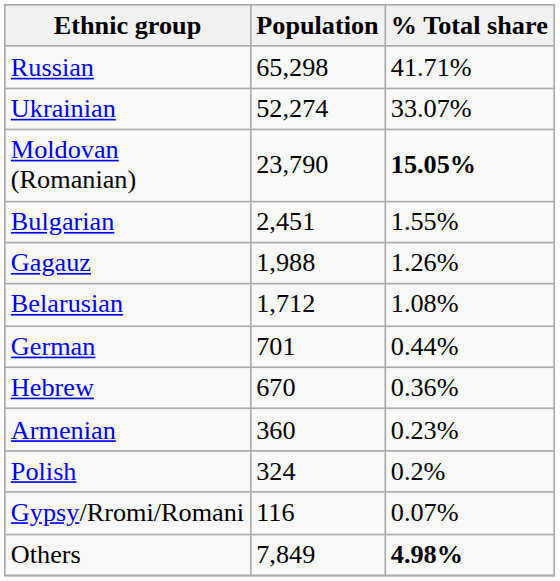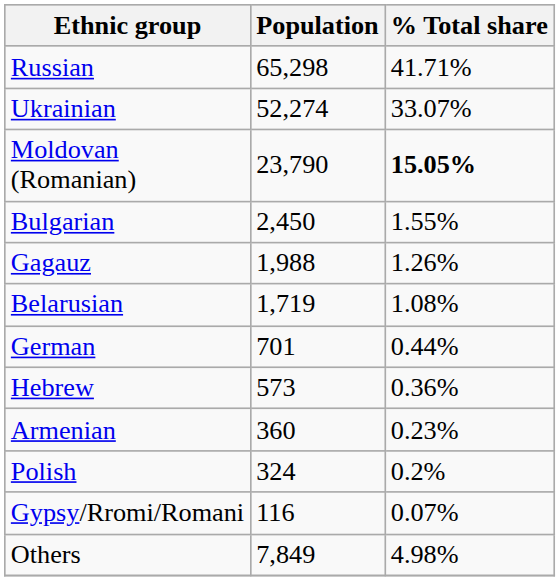Bulgarian | Population: 2,451 -> 2,450
Belarusian | Population: 1,712 -> 1,719
Hebrew | Population: 670 -> 573
Others | % Total share: bold -> normal
